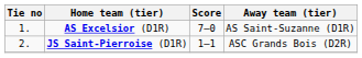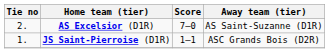AS Excelsior (D1R) | Tie no: 1. -> 2.
JS Saint-Pierroise (D1R) | Tie no: 2. -> 1.
